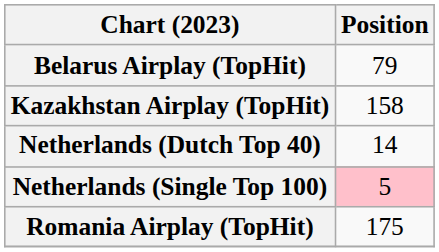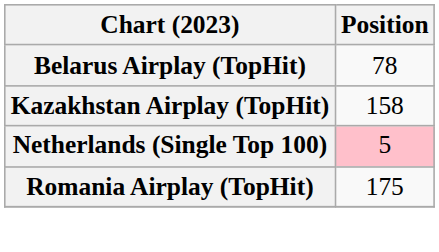Belarus Airplay (TopHit) | Position: 79 -> 78
- row: Netherlands (Dutch Top 40) | 14
